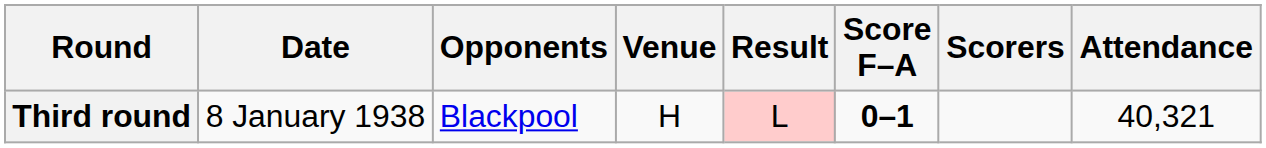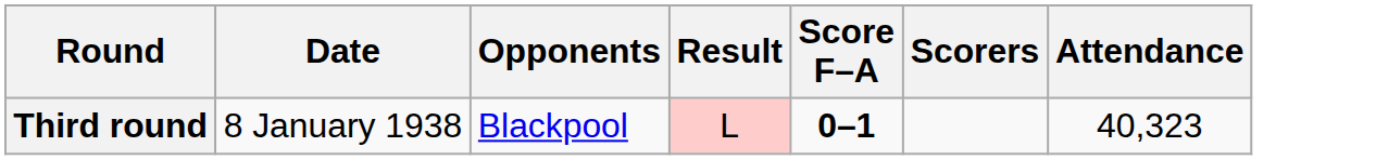- column: Venue | H
Third round | Attendance: 40,321 -> 40,323
